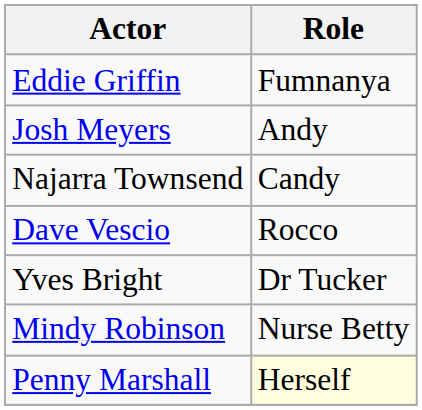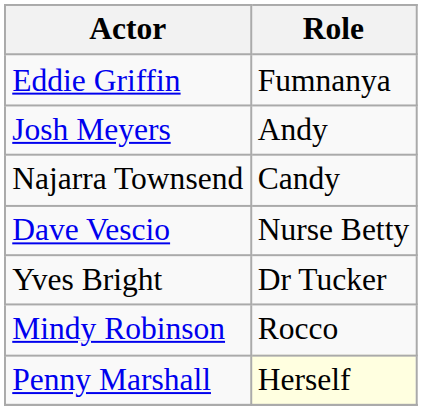Dave Vescio | Role: Rocco -> Nurse Betty
Mindy Robinson | Role: Nurse Betty -> Rocco
